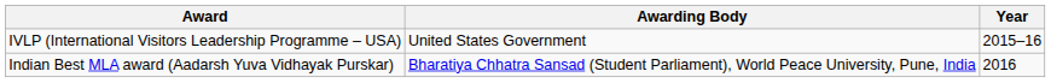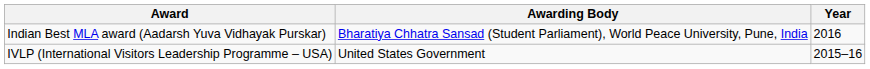rows swapped: Indian Best MLA award (Aadarsh Yuva Vidhayak Purskar) <-> IVLP (International Visitors Leadership Programme – USA)
